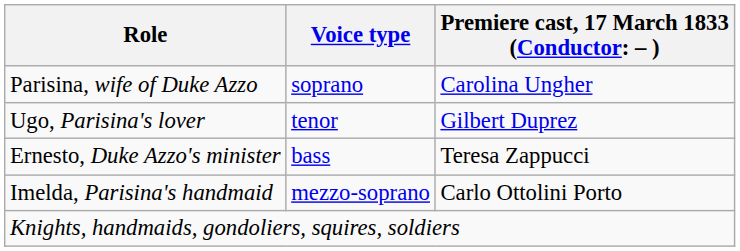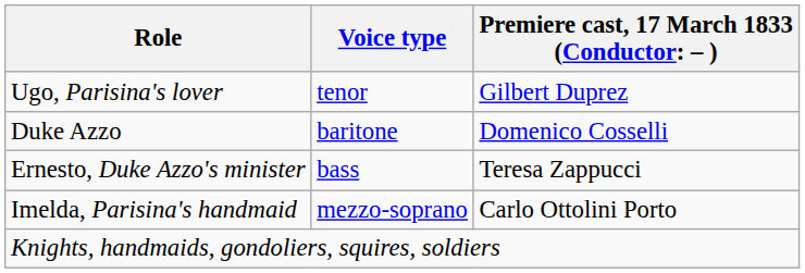- row: Parisina, wife of Duke Azzo | soprano | Carolina Ungher
+ row: Duke Azzo | baritone | Domenico Cosselli
